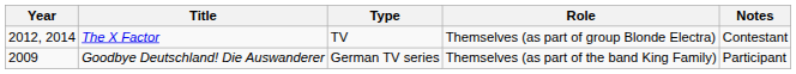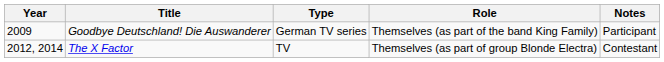rows swapped: Goodbye Deutschland! Die Auswanderer <-> The X Factor
